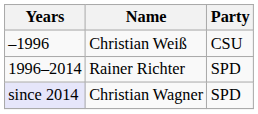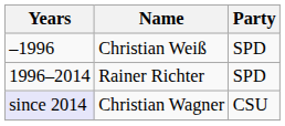Christian Weiß | Party: CSU -> SPD
Christian Wagner | Party: SPD -> CSU
